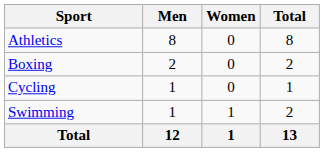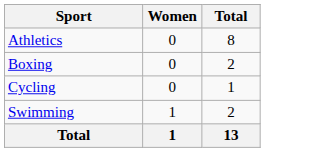- column: Men | 8 | 2 | 1 | 1 | 12
